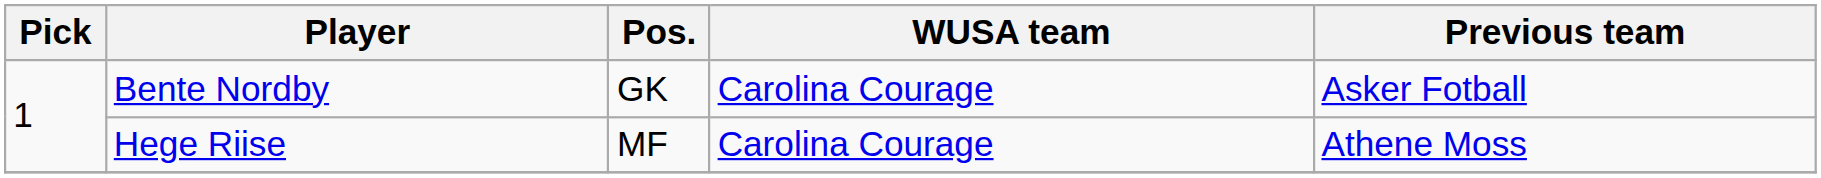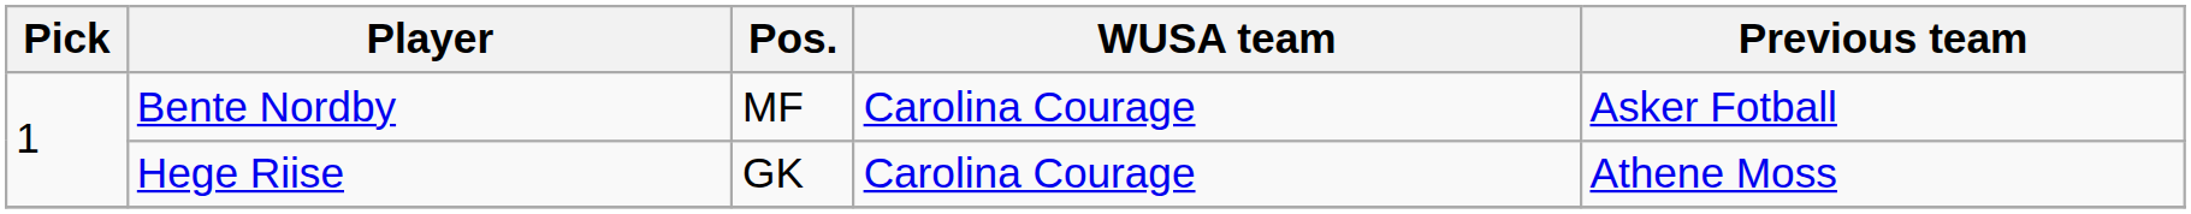Bente Nordby | Pos.: GK -> MF
Hege Riise | Pos.: MF -> GK
